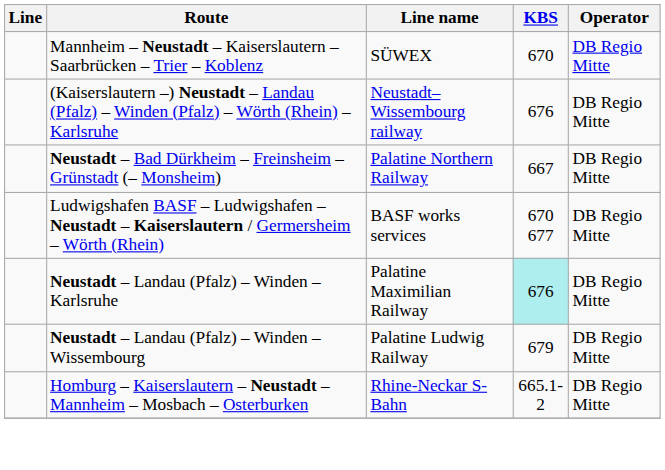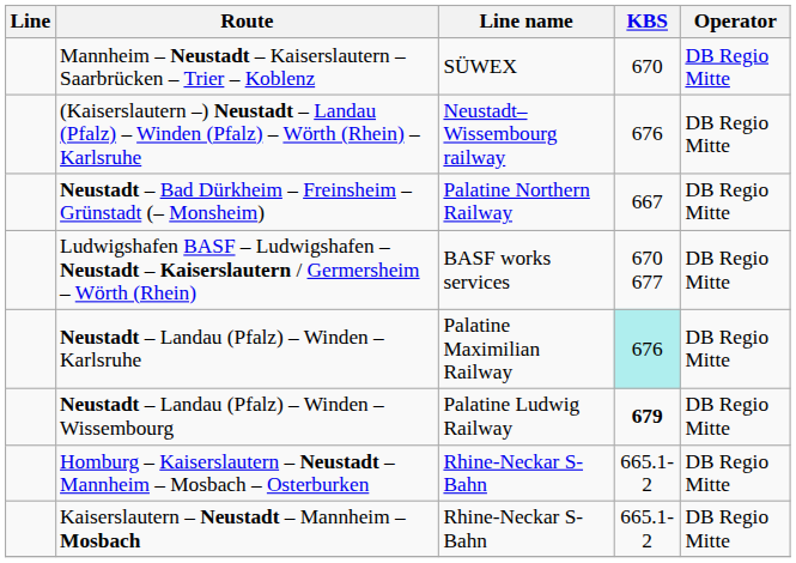Neustadt – Landau (Pfalz) – Winden – Wissembourg | KBS: normal -> bold
+ row: Kaiserslautern – Neustadt – Mannheim – Mosbach | Rhine-Neckar S-Bahn | 665.1-2 | DB Regio Mitte
